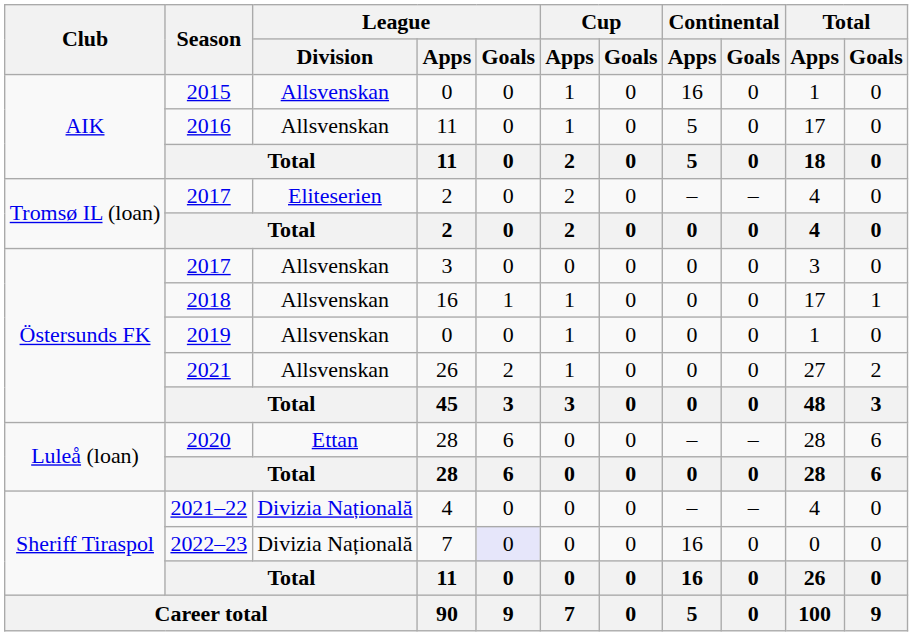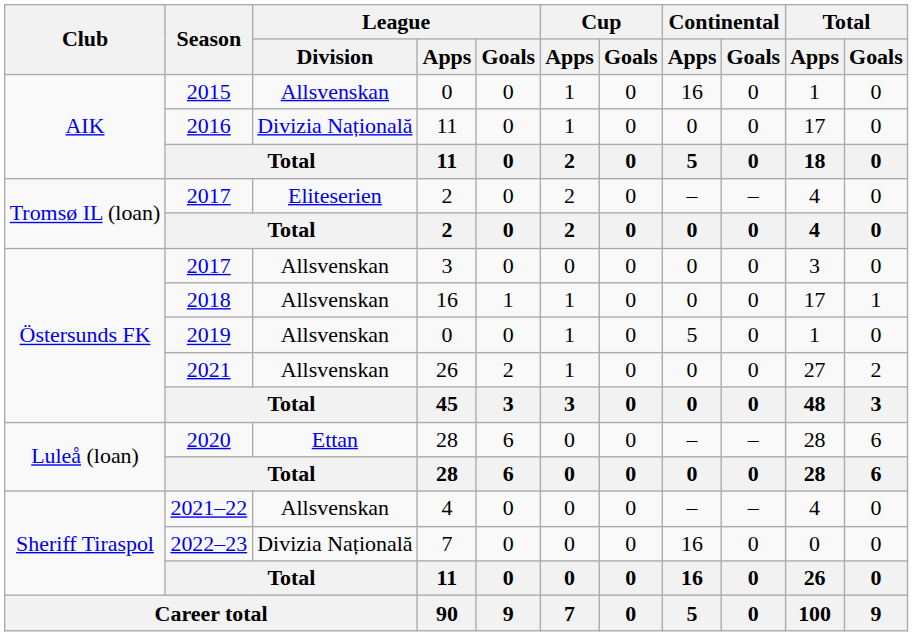2016 | League / Division: Allsvenskan -> Divizia Națională
2016 | Continental / Apps: 5 -> 0
2019 | Continental / Apps: 0 -> 5
2021–22 | League / Division: Divizia Națională -> Allsvenskan
2022–23 | League / Goals: lavender background -> no background
